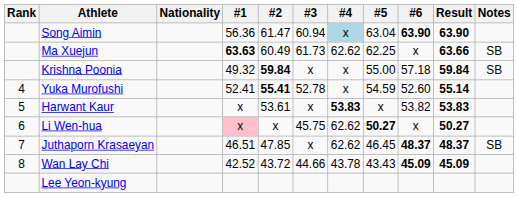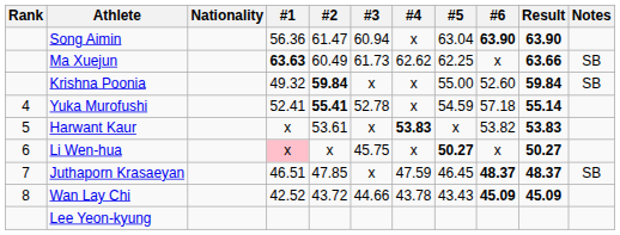Song Aimin | #4: lightblue background -> no background
Krishna Poonia | #6: 57.18 -> 52.60
Yuka Murofushi | #6: 52.60 -> 57.18
Li Wen-hua | #4: 62.62 -> x
Juthaporn Krasaeyan | #4: 62.62 -> 47.59
